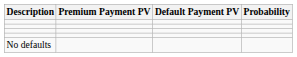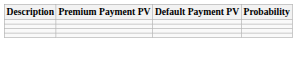- row: No defaults
